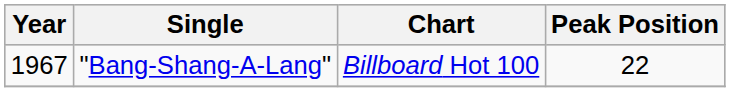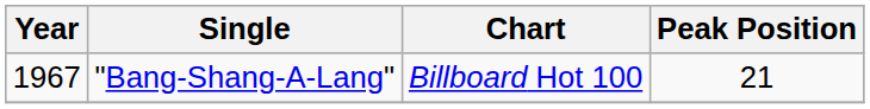"Bang-Shang-A-Lang" | Peak Position: 22 -> 21
